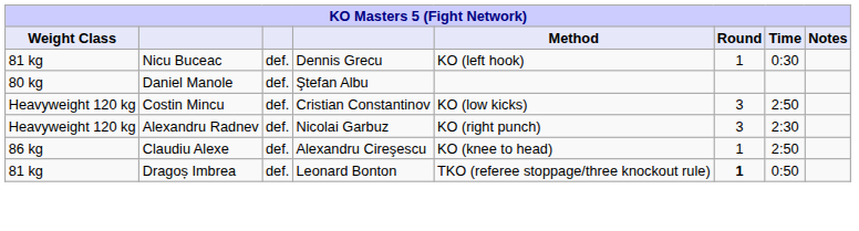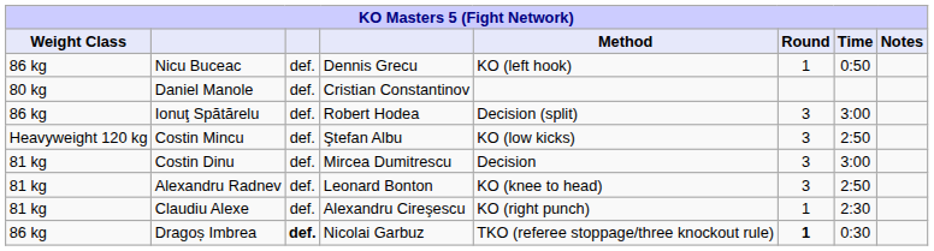Nicu Buceac | Weight Class: 81 kg -> 86 kg
Nicu Buceac | Time: 0:30 -> 0:50
Daniel Manole | column 4: Ştefan Albu -> Cristian Constantinov
+ row: 86 kg | Ionuţ Spătărelu | def. | Robert Hodea | Decision (split) | 3 | 3:00
Costin Mincu | column 4: Cristian Constantinov -> Ştefan Albu
+ row: 81 kg | Costin Dinu | def. | Mircea Dumitrescu | Decision | 3 | 3:00
Alexandru Radnev | Weight Class: Heavyweight 120 kg -> 81 kg
Alexandru Radnev | column 4: Nicolai Garbuz -> Leonard Bonton
Alexandru Radnev | Method: KO (right punch) -> KO (knee to head)
Alexandru Radnev | Time: 2:30 -> 2:50
Claudiu Alexe | Weight Class: 86 kg -> 81 kg
Claudiu Alexe | Method: KO (knee to head) -> KO (right punch)
Claudiu Alexe | Time: 2:50 -> 2:30
Dragoș Imbrea | Weight Class: 81 kg -> 86 kg
Dragoș Imbrea | column 3: normal -> bold
Dragoș Imbrea | column 4: Leonard Bonton -> Nicolai Garbuz
Dragoș Imbrea | Time: 0:50 -> 0:30
